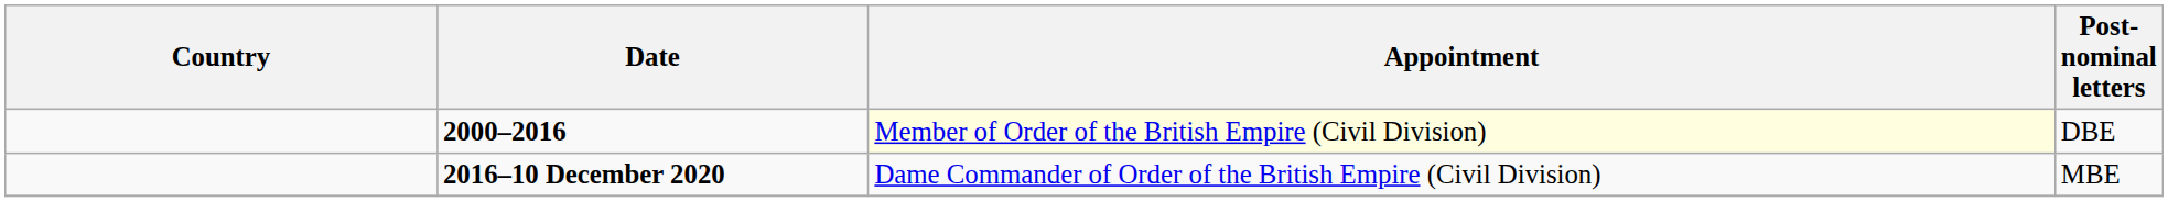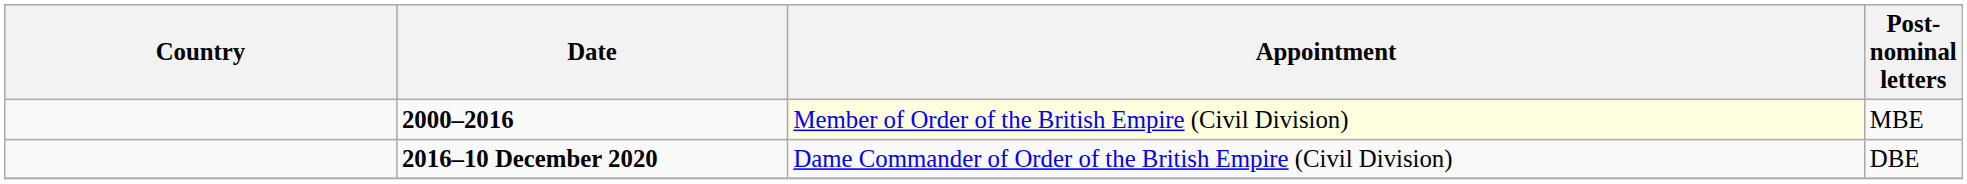2000–2016 | Post-nominal letters: DBE -> MBE
2016–10 December 2020 | Post-nominal letters: MBE -> DBE
